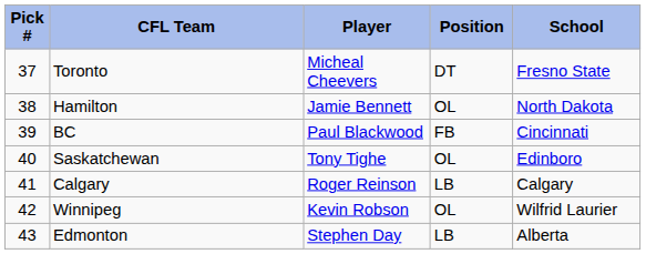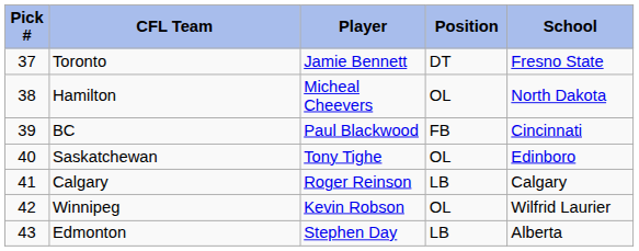Toronto | Player: Micheal Cheevers -> Jamie Bennett
Hamilton | Player: Jamie Bennett -> Micheal Cheevers
